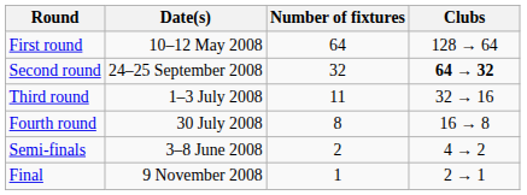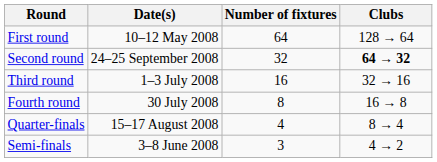Third round | Number of fixtures: 11 -> 16
+ row: Quarter-finals | 15–17 August 2008 | 4 | 8 → 4
Semi-finals | Number of fixtures: 2 -> 3
- row: Final | 9 November 2008 | 1 | 2 → 1
